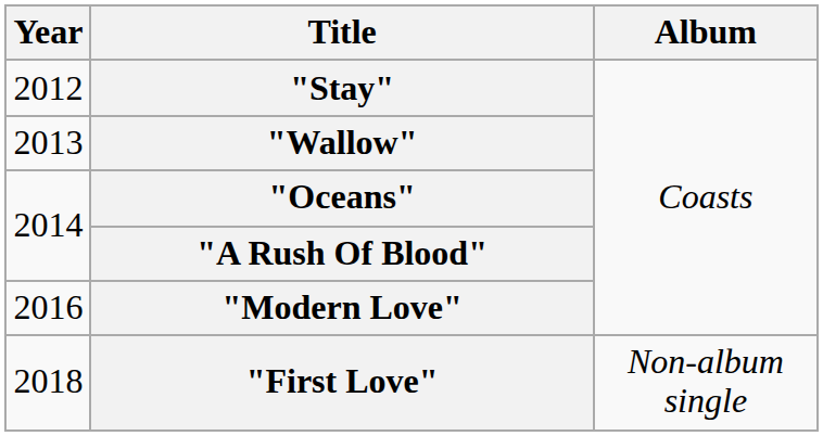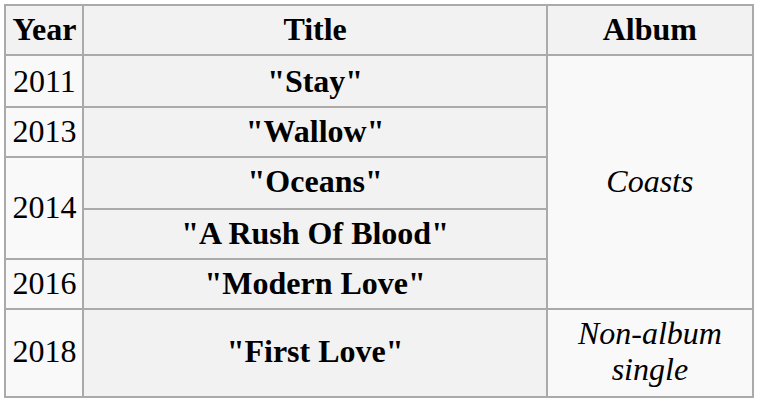"Stay" | Year: 2012 -> 2011
